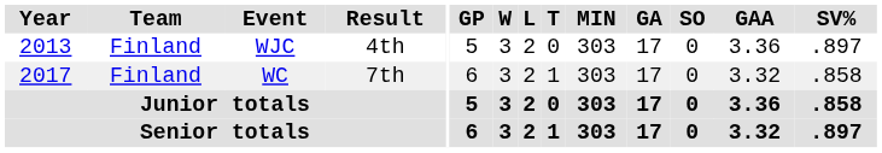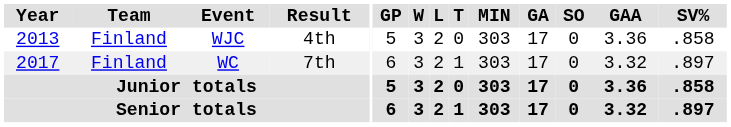WJC | SV%: .897 -> .858
WC | SV%: .858 -> .897
